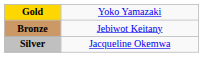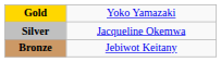rows swapped: Silver <-> Bronze
